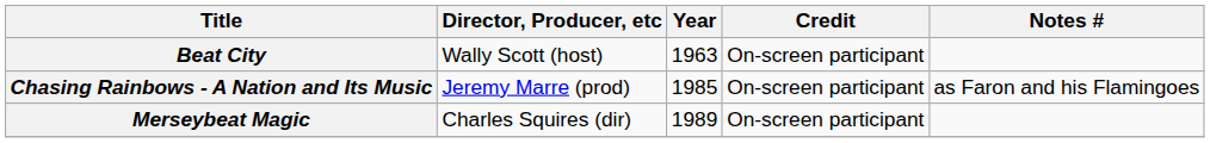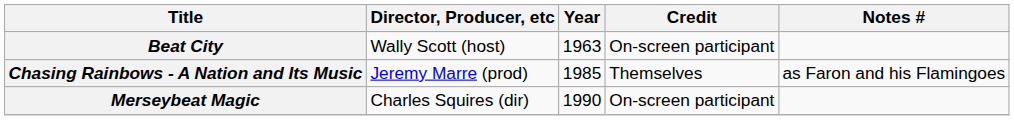Chasing Rainbows - A Nation and Its Music | Credit: On-screen participant -> Themselves
Merseybeat Magic | Year: 1989 -> 1990
